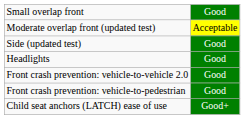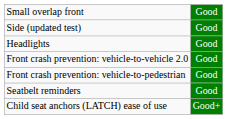- row: Moderate overlap front (updated test) | Acceptable
+ row: Seatbelt reminders | Good
